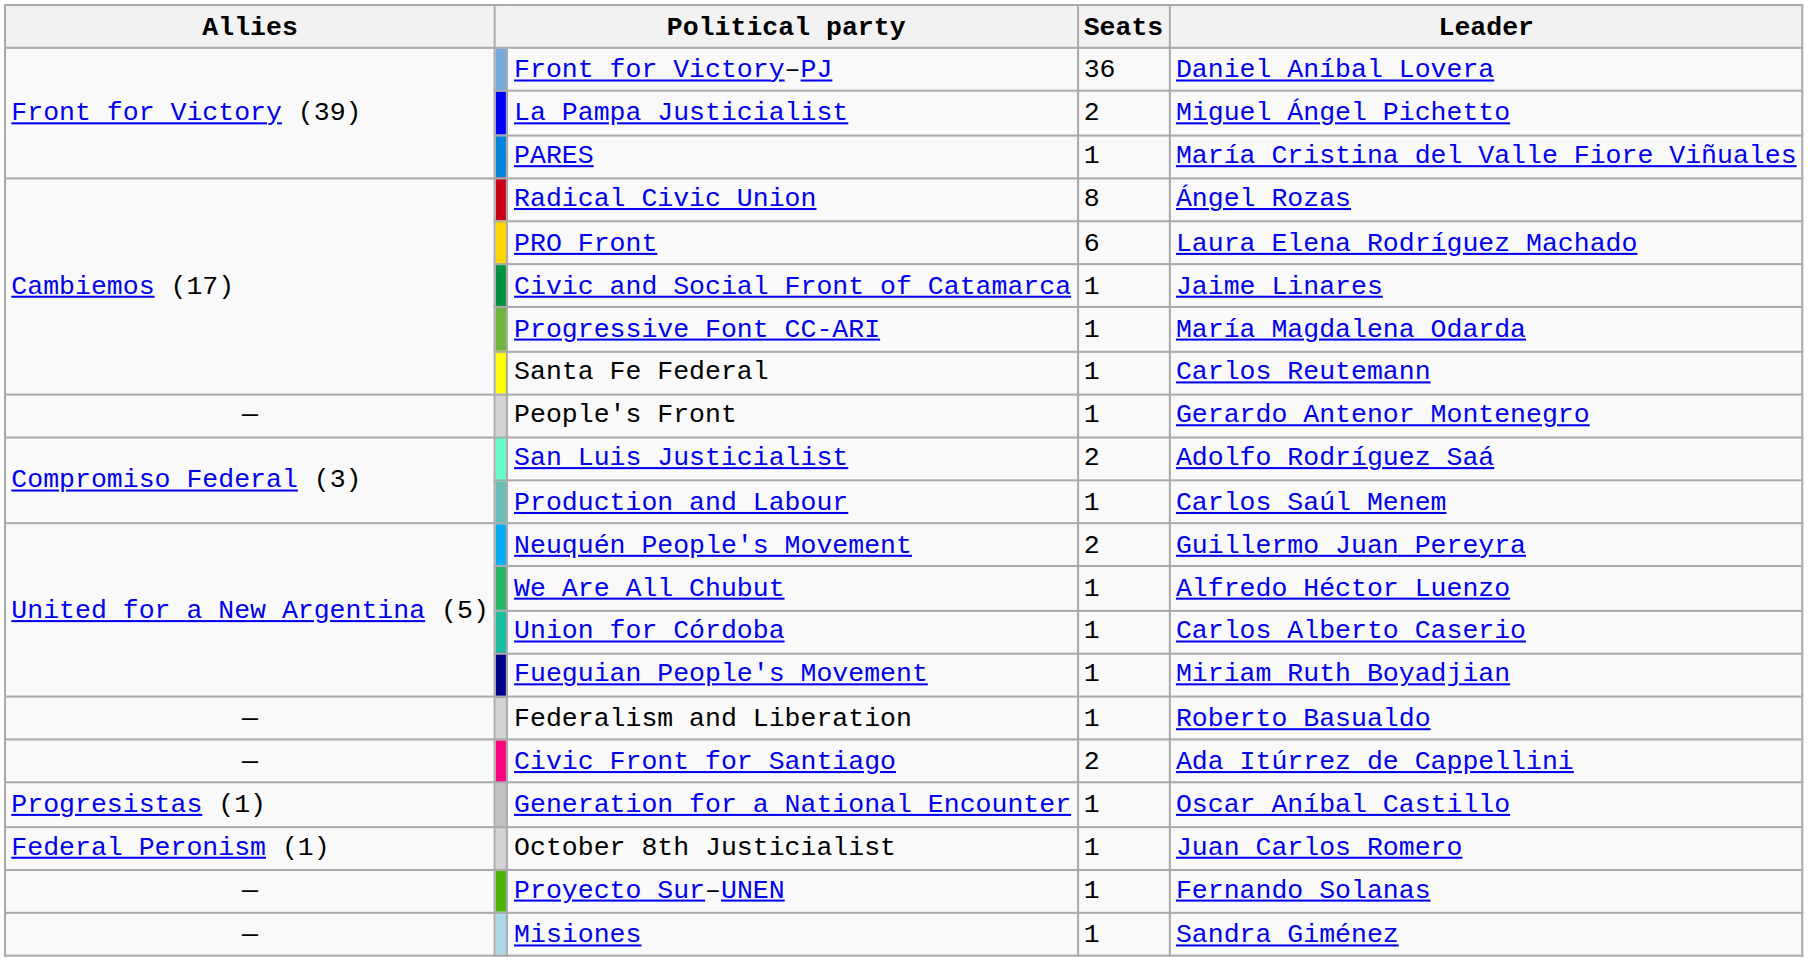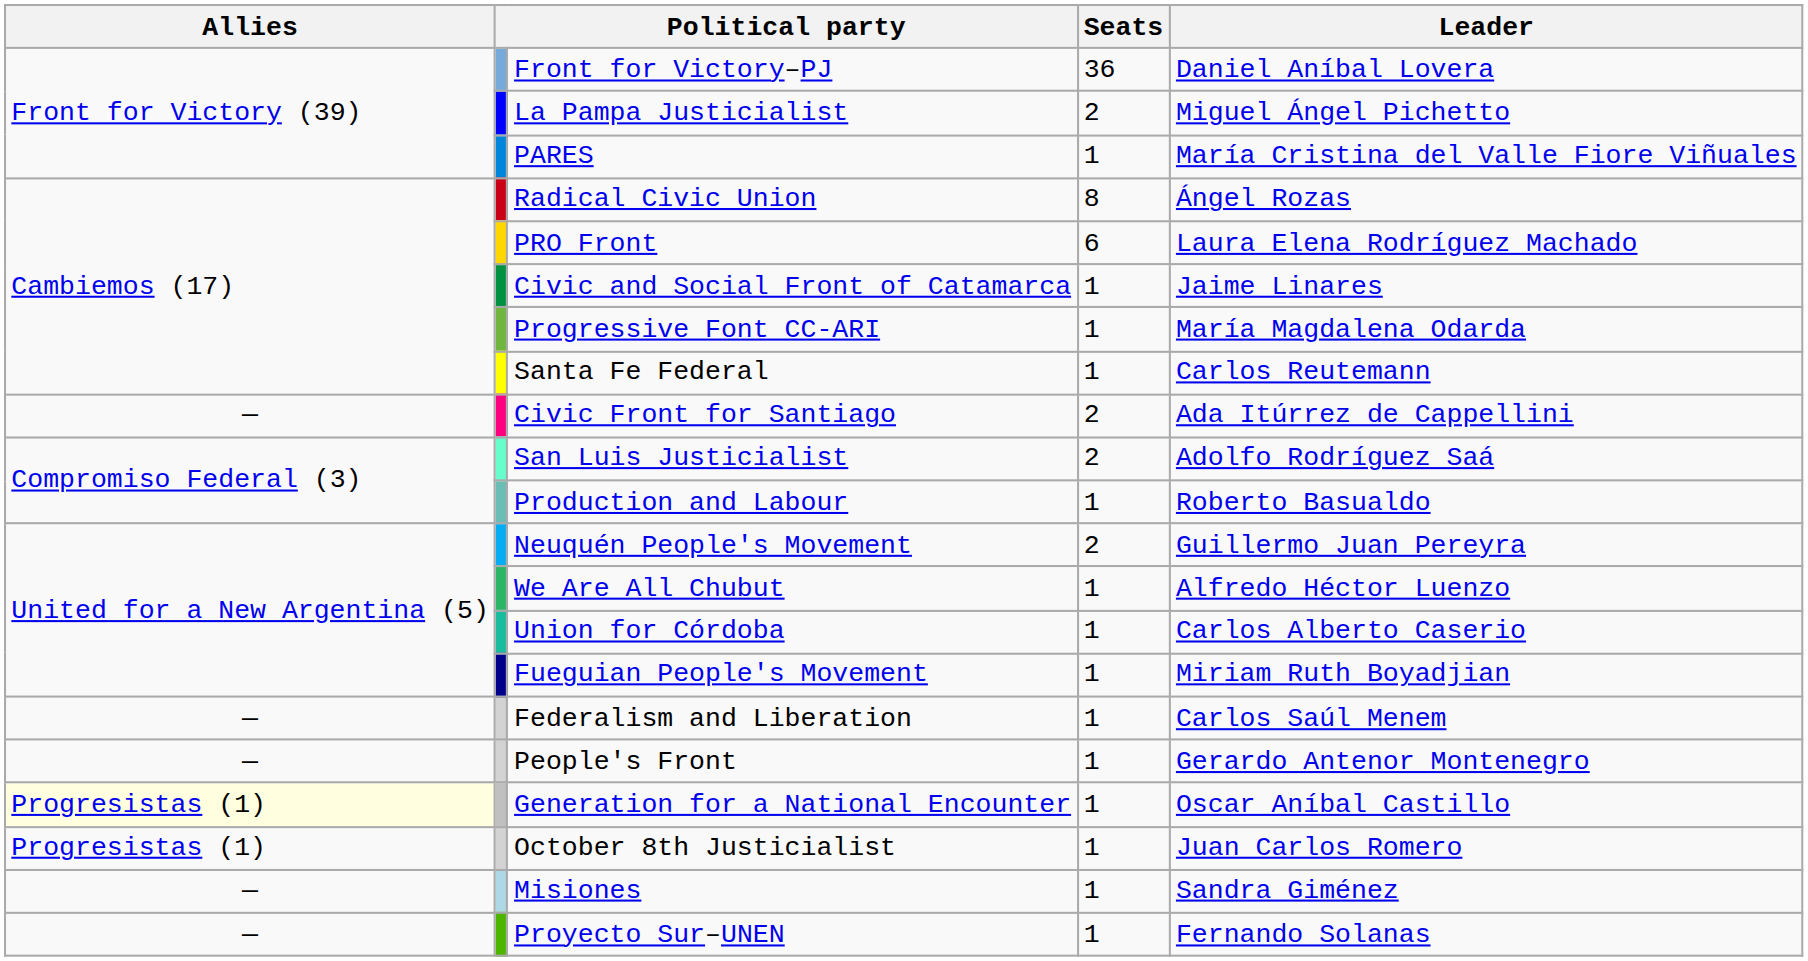rows swapped: Civic Front for Santiago <-> People's Front
Production and Labour | Leader: Carlos Saúl Menem -> Roberto Basualdo
Federalism and Liberation | Leader: Roberto Basualdo -> Carlos Saúl Menem
Generation for a National Encounter | Allies: no background -> lightyellow background
October 8th Justicialist | Allies: Federal Peronism (1) -> Progresistas (1)
rows swapped: Misiones <-> Proyecto Sur–UNEN
